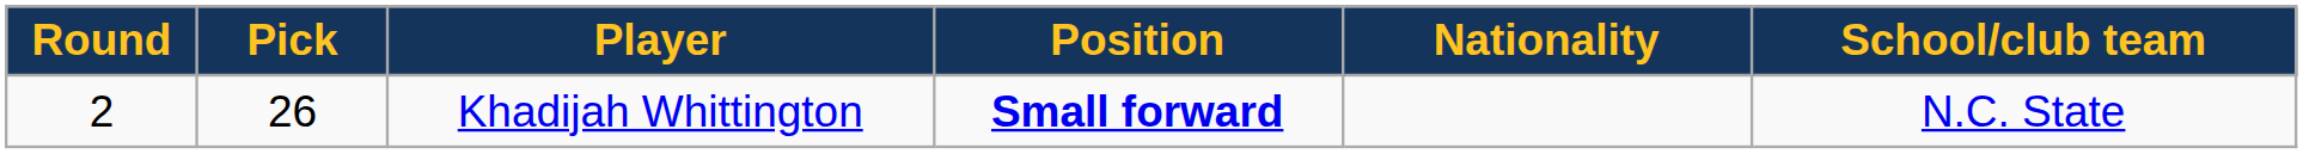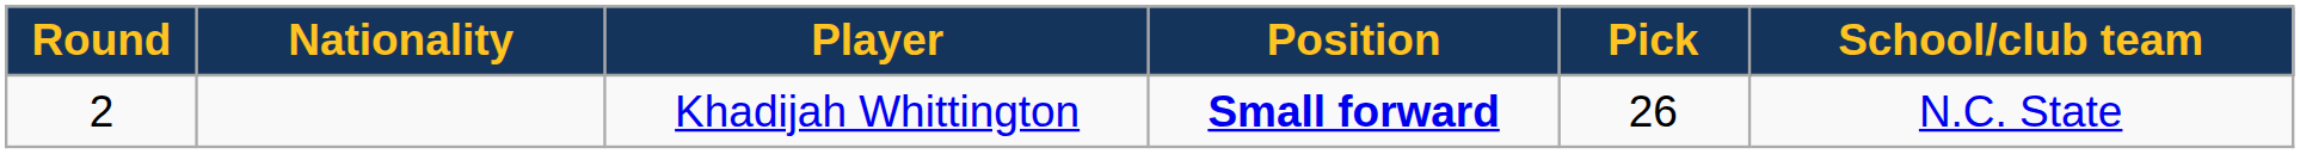columns swapped: Pick <-> Nationality
